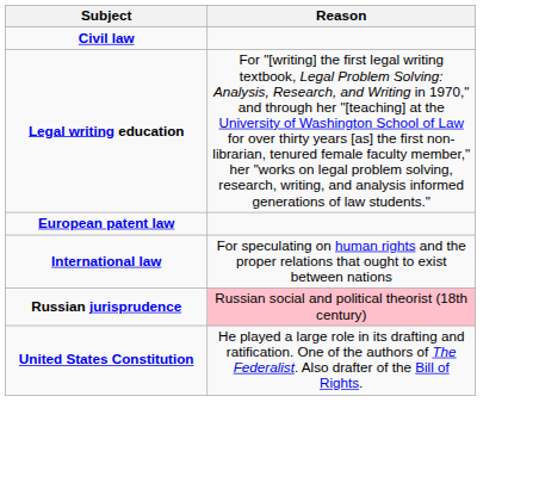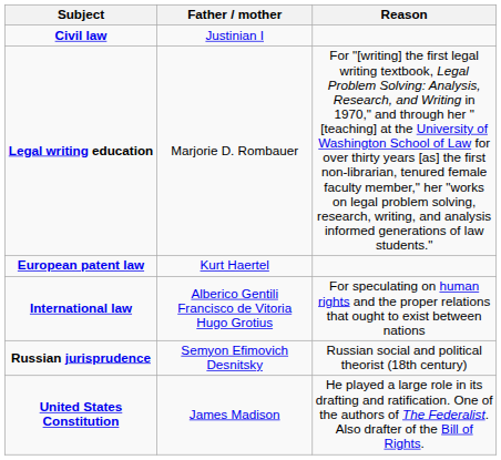+ column: Father / mother | Justinian I | Marjorie D. Rombauer | Kurt Haertel | Alberico Gentili Francisco de Vitoria Hugo Grotius | Semyon Efimovich Desnitsky | James Madison
Russian jurisprudence | Reason: pink background -> no background
